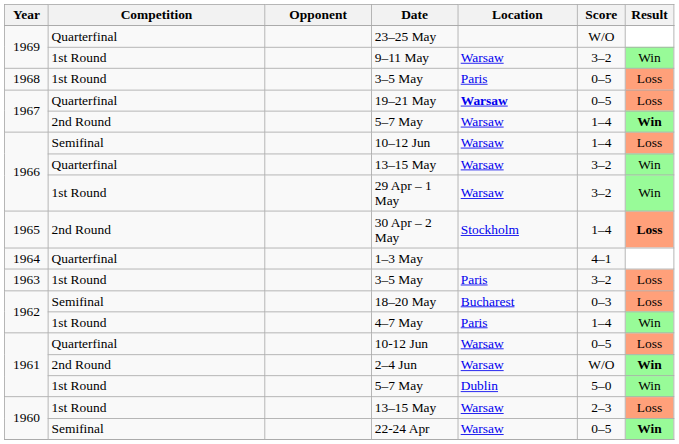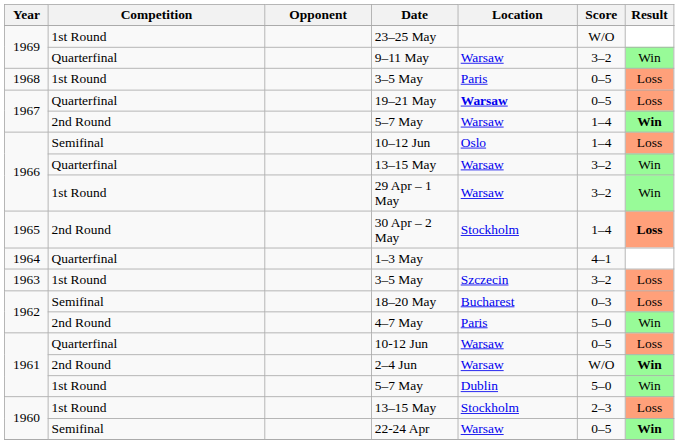23–25 May | Competition: Quarterfinal -> 1st Round
9–11 May | Competition: 1st Round -> Quarterfinal
10–12 Jun | Location: Warsaw -> Oslo
1963 / 3–5 May | Location: Paris -> Szczecin
4–7 May | Competition: 1st Round -> 2nd Round
4–7 May | Score: 1–4 -> 5–0
1960 / 13–15 May | Location: Warsaw -> Stockholm
